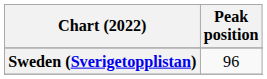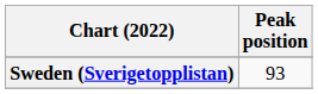Sweden (Sverigetopplistan) | Peak position: 96 -> 93
